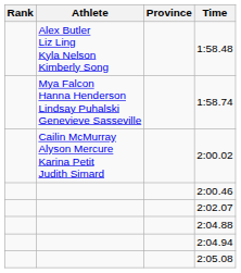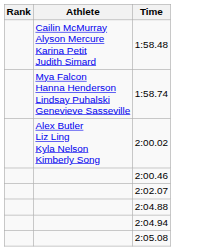- column: Province
1:58.48 | Athlete: Alex Butler Liz Ling Kyla Nelson Kimberly Song -> Cailin McMurray Alyson Mercure Karina Petit Judith Simard
2:00.02 | Athlete: Cailin McMurray Alyson Mercure Karina Petit Judith Simard -> Alex Butler Liz Ling Kyla Nelson Kimberly Song
